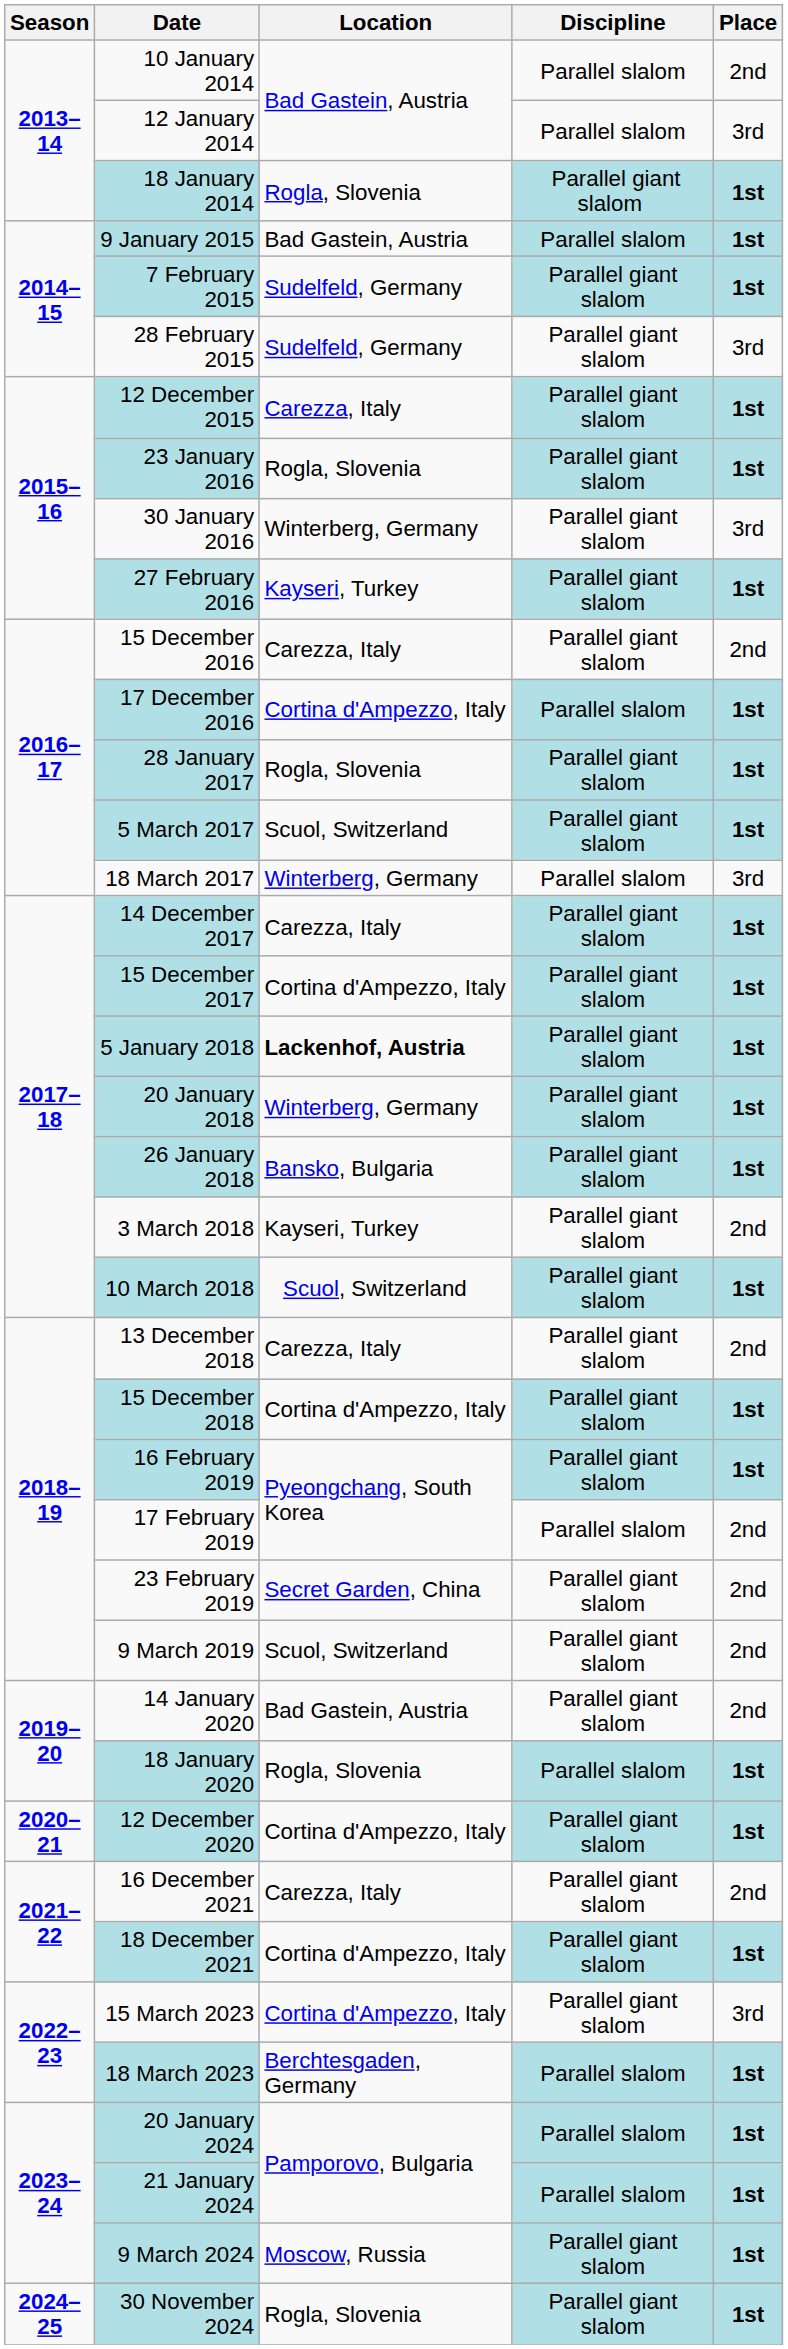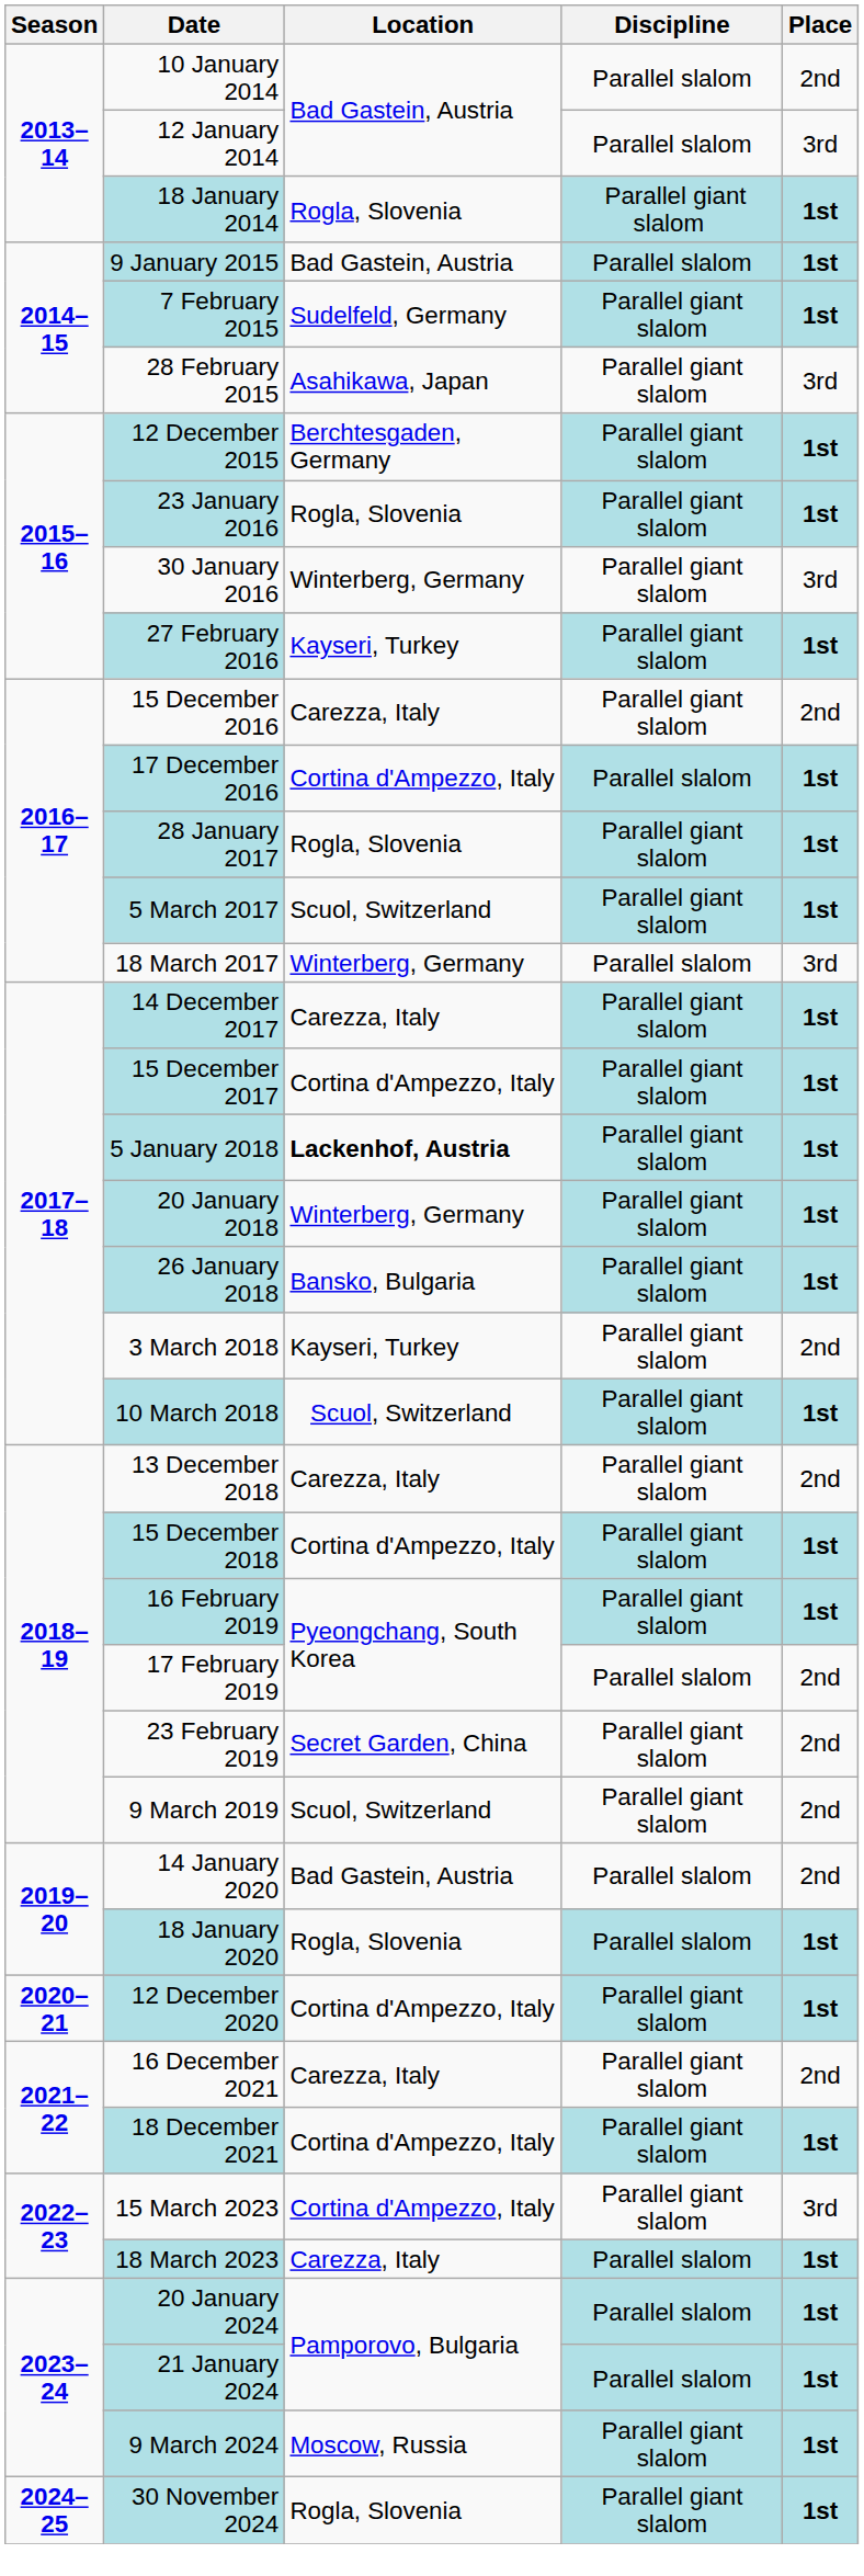28 February 2015 | Location: Sudelfeld, Germany -> Asahikawa, Japan
12 December 2015 | Location: Carezza, Italy -> Berchtesgaden, Germany
14 January 2020 | Discipline: Parallel giant slalom -> Parallel slalom
18 March 2023 | Location: Berchtesgaden, Germany -> Carezza, Italy
